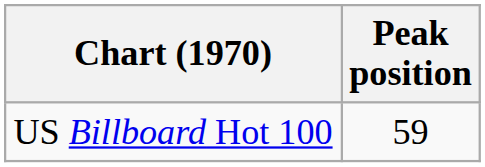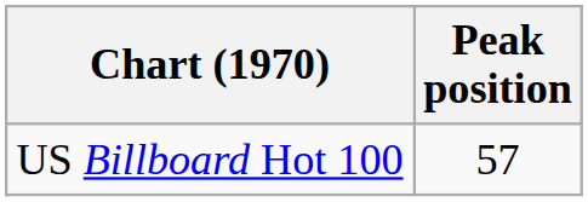US Billboard Hot 100 | Peak position: 59 -> 57
